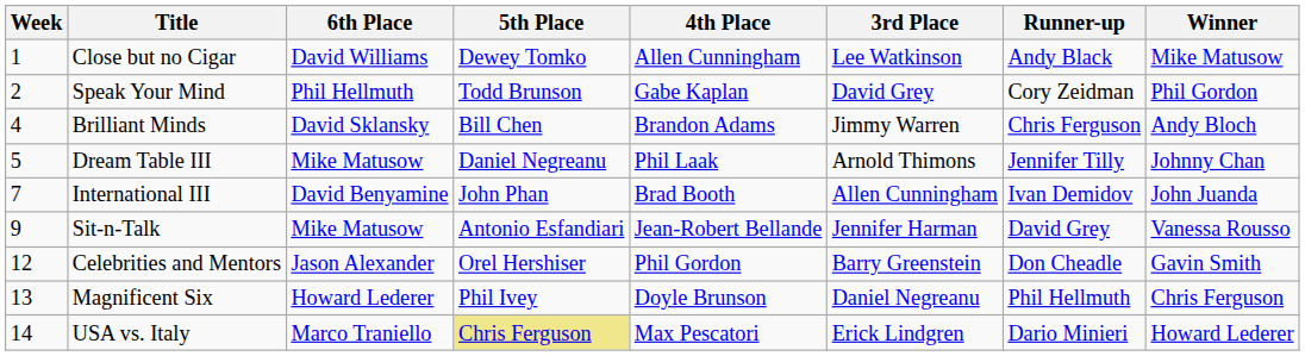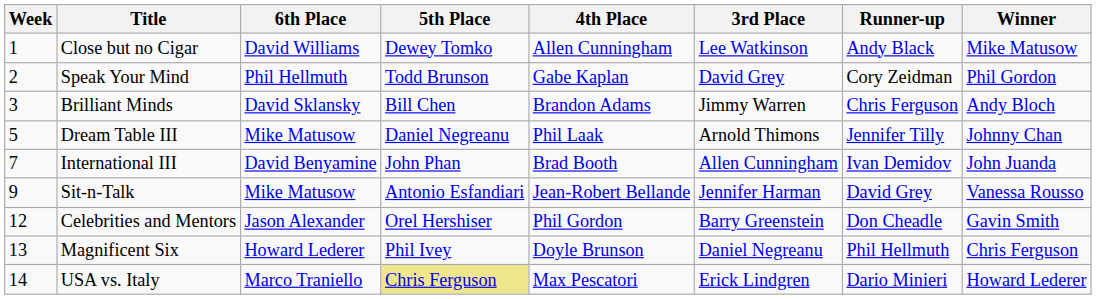Brilliant Minds | Week: 4 -> 3
